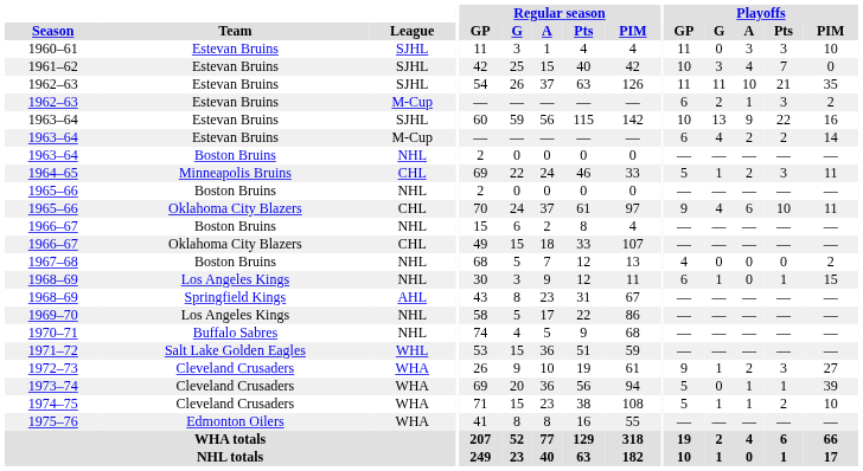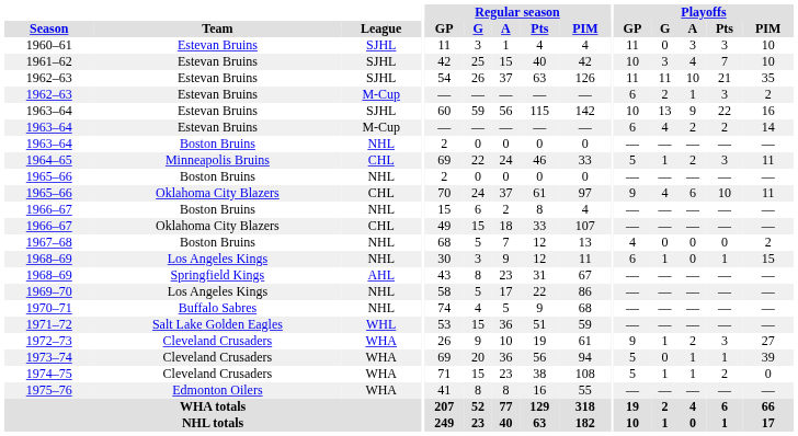1961–62 | Playoffs / PIM: 0 -> 10
1974–75 | Playoffs / PIM: 10 -> 0
